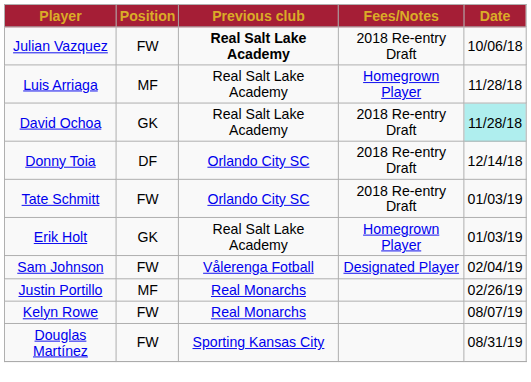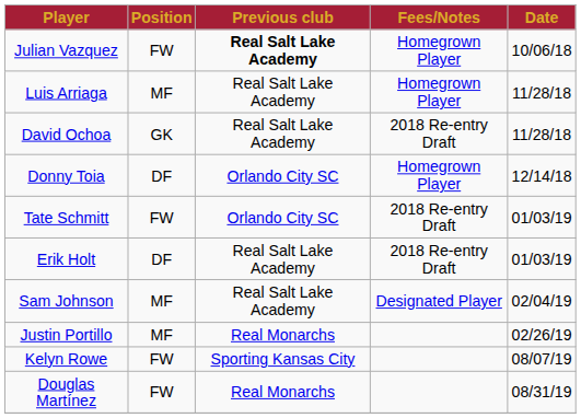Julian Vazquez | Fees/Notes: 2018 Re-entry Draft -> Homegrown Player
David Ochoa | Date: paleturquoise background -> no background
Donny Toia | Fees/Notes: 2018 Re-entry Draft -> Homegrown Player
Erik Holt | Position: GK -> DF
Erik Holt | Fees/Notes: Homegrown Player -> 2018 Re-entry Draft
Sam Johnson | Position: FW -> MF
Sam Johnson | Previous club: Vålerenga Fotball -> Real Salt Lake Academy
Kelyn Rowe | Previous club: Real Monarchs -> Sporting Kansas City
Douglas Martínez | Previous club: Sporting Kansas City -> Real Monarchs
